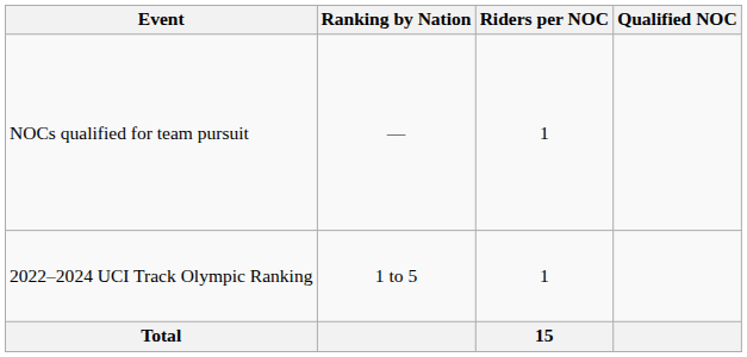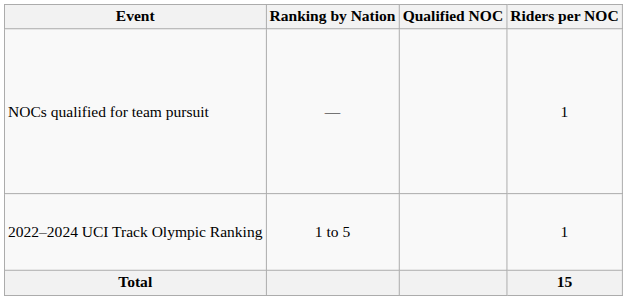columns swapped: Qualified NOC <-> Riders per NOC
